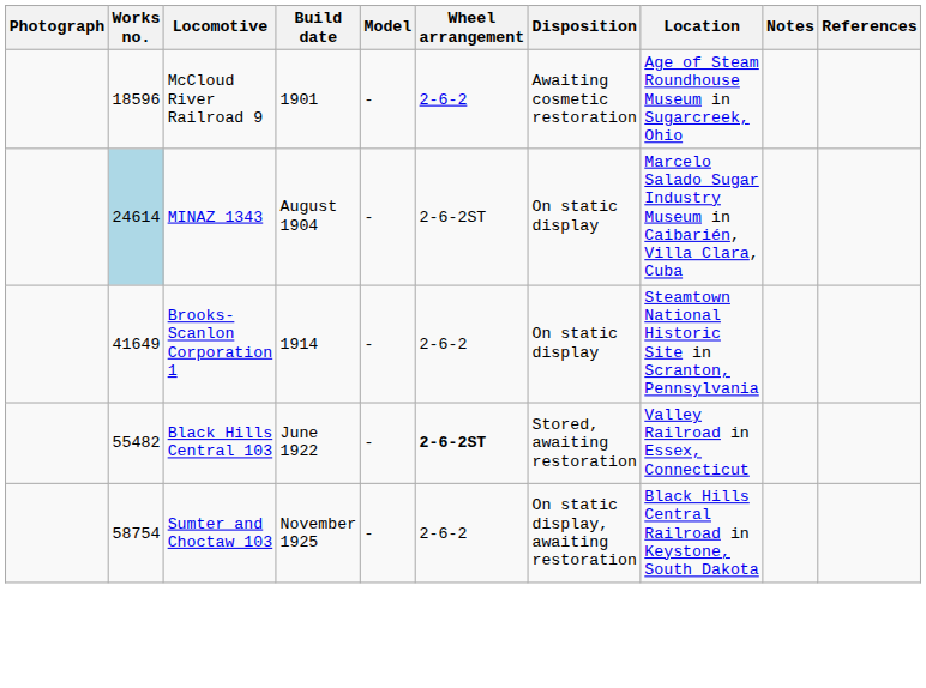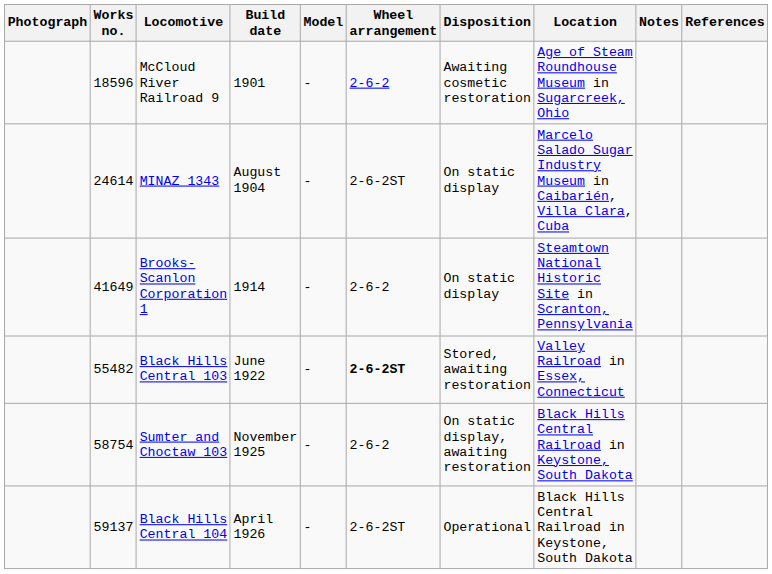MINAZ 1343 | Works no.: lightblue background -> no background
+ row: 59137 | Black Hills Central 104 | April 1926 | - | 2-6-2ST | Operational | Black Hills Central Railroad in Keystone, South Dakota
